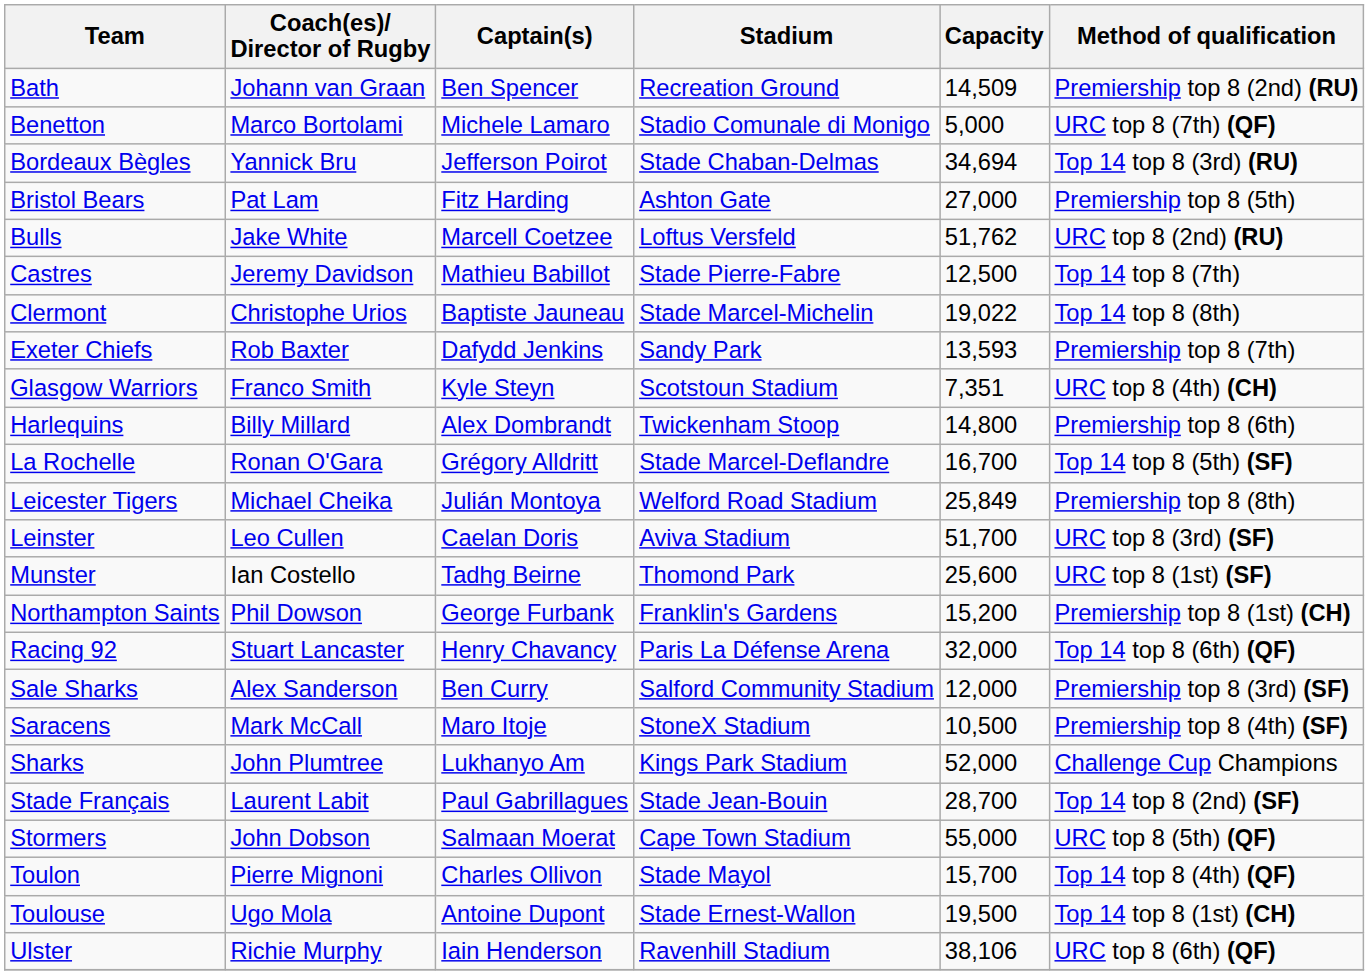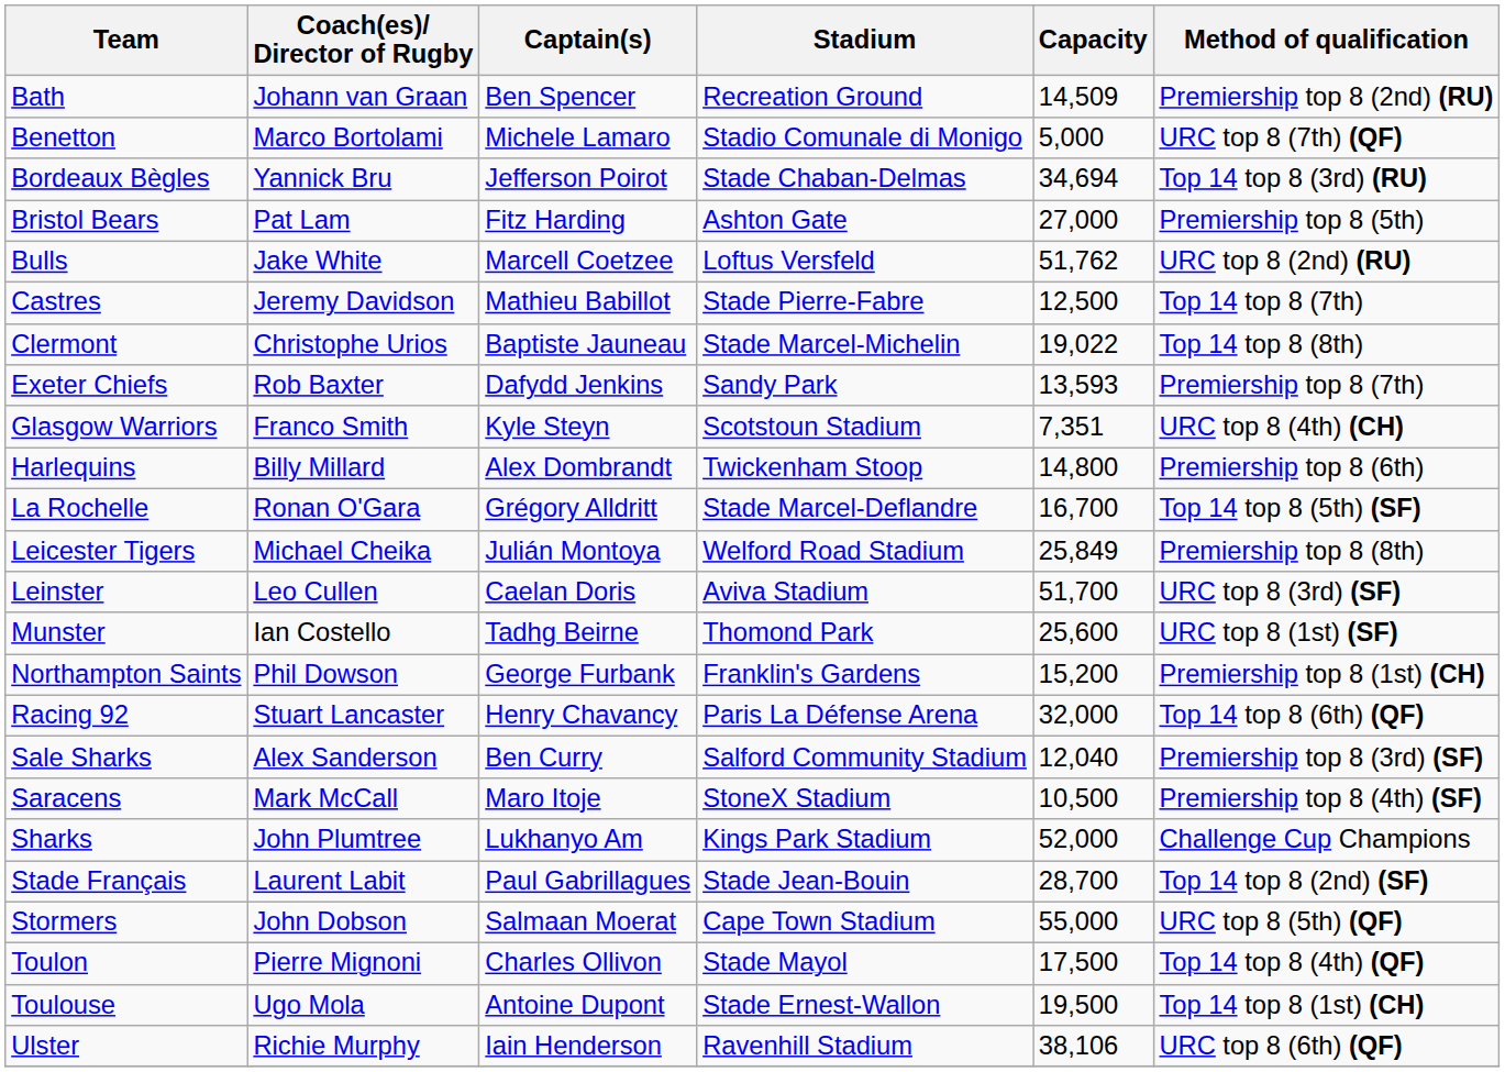Sale Sharks | Capacity: 12,000 -> 12,040
Toulon | Capacity: 15,700 -> 17,500
